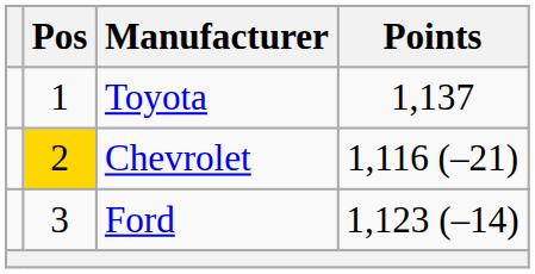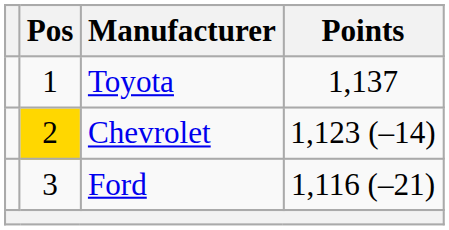Chevrolet | Points: 1,116 (–21) -> 1,123 (–14)
Ford | Points: 1,123 (–14) -> 1,116 (–21)
